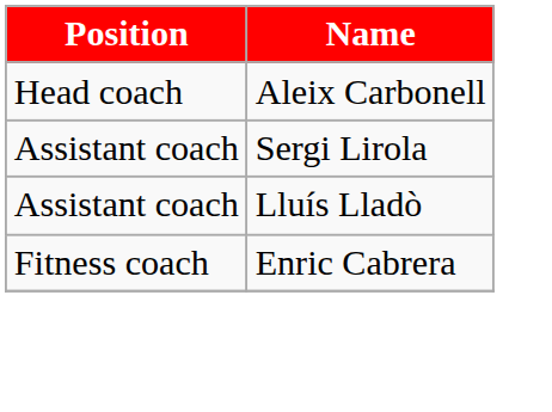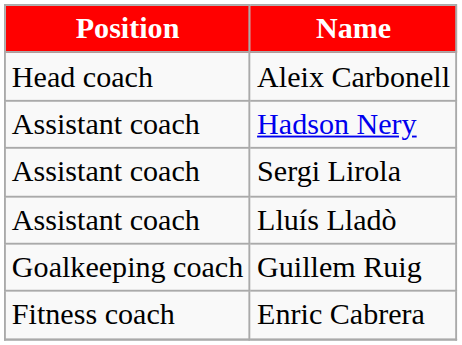+ row: Assistant coach | Hadson Nery
+ row: Goalkeeping coach | Guillem Ruig
